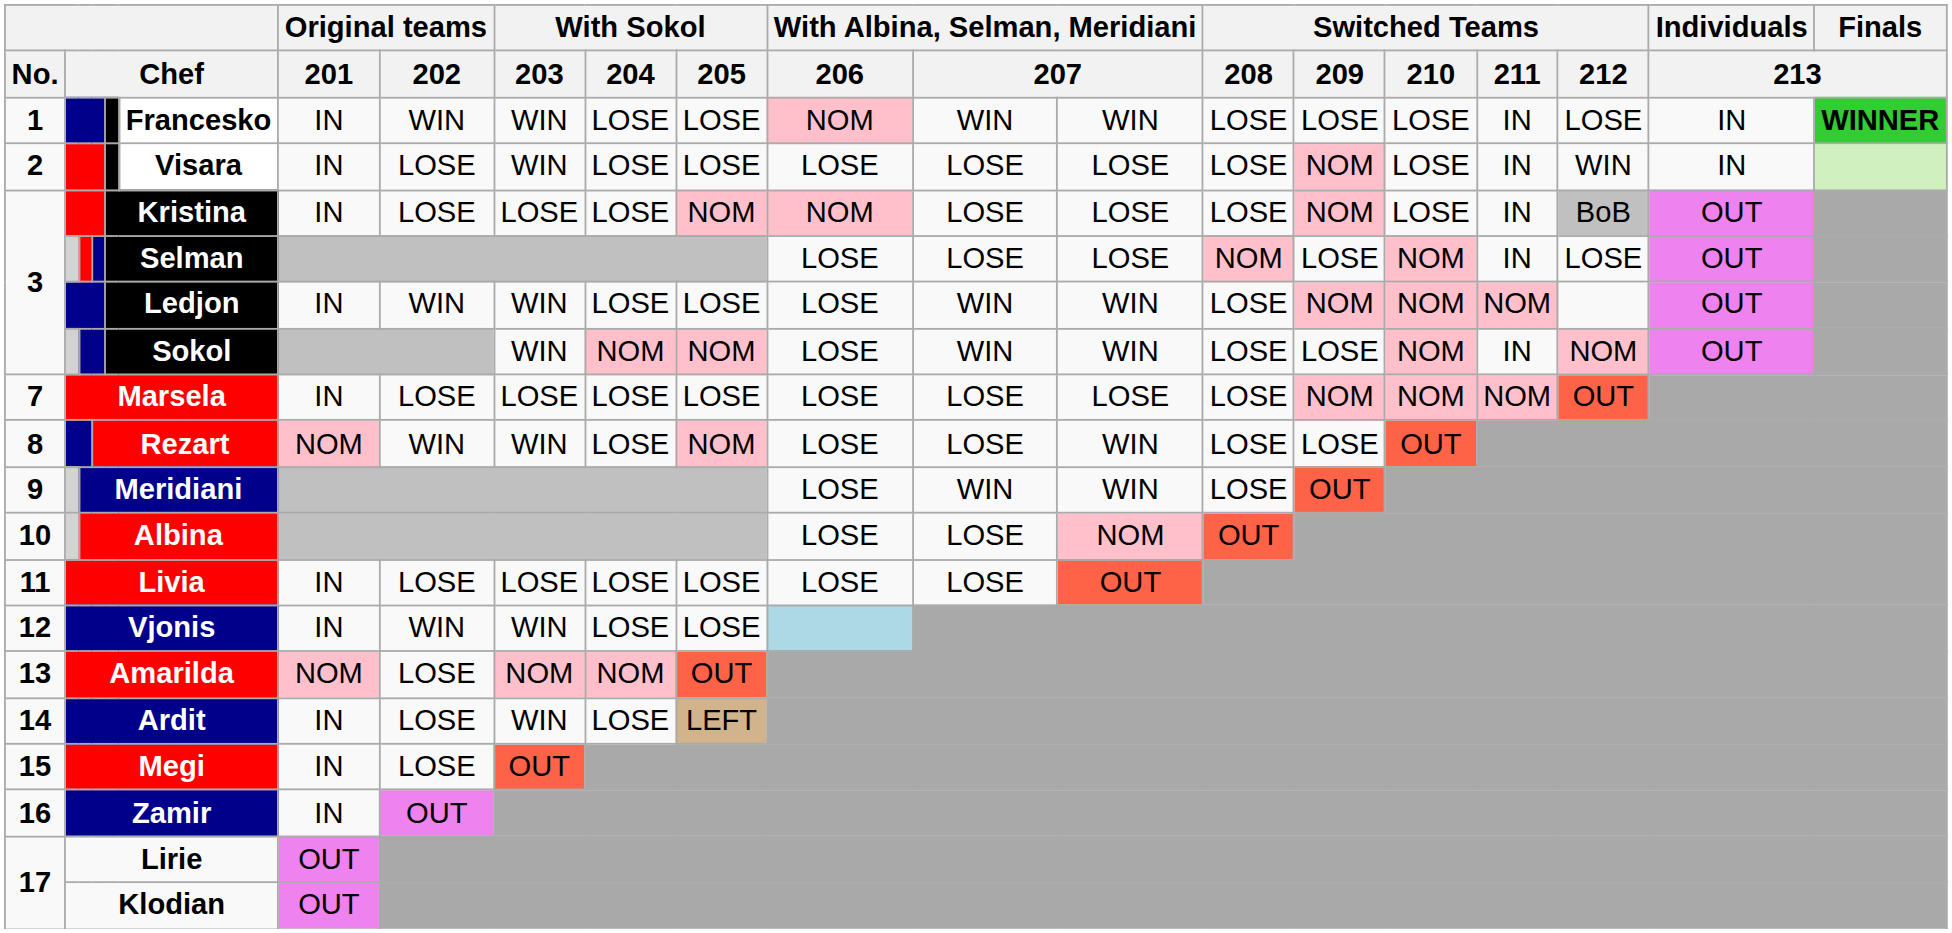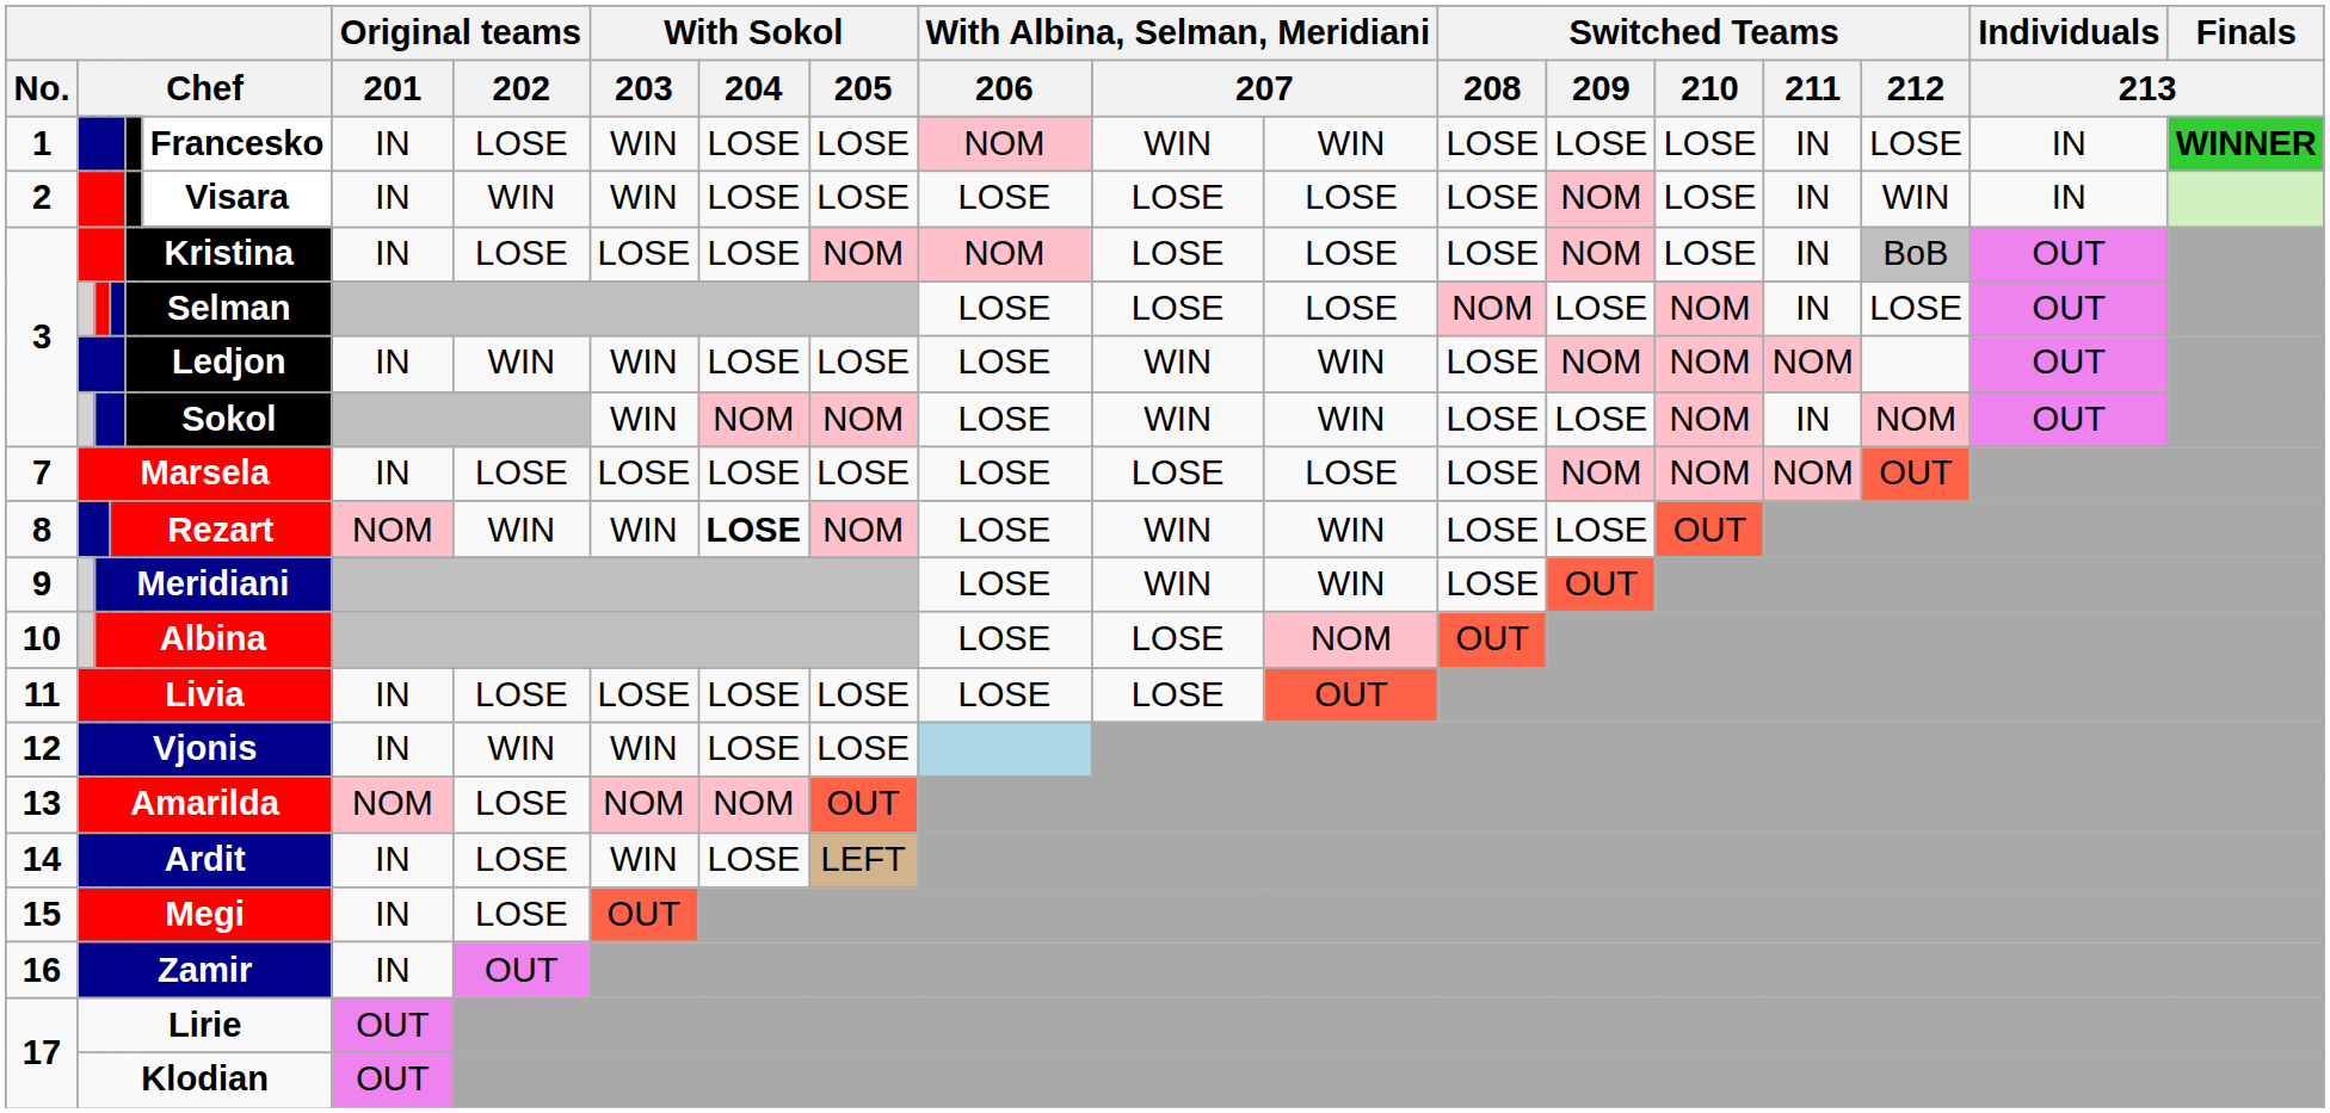1 | Original teams / 202: WIN -> LOSE
2 | Original teams / 202: LOSE -> WIN
8 | With Sokol / 204: normal -> bold
8 | column 14: LOSE -> WIN
